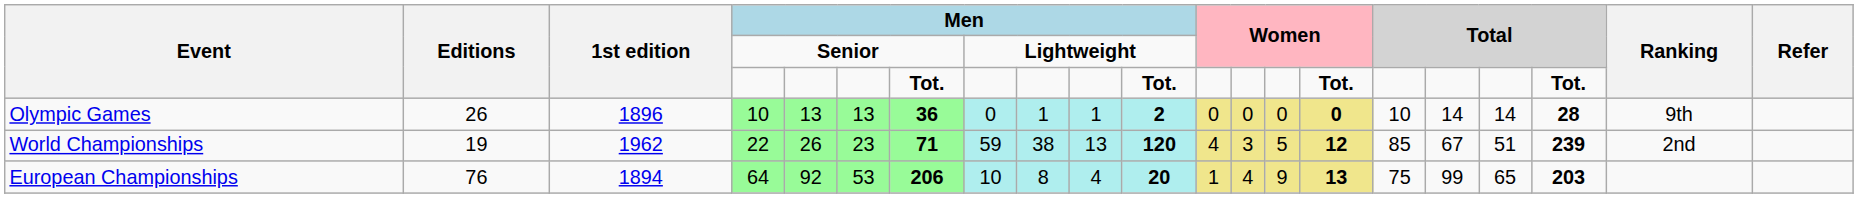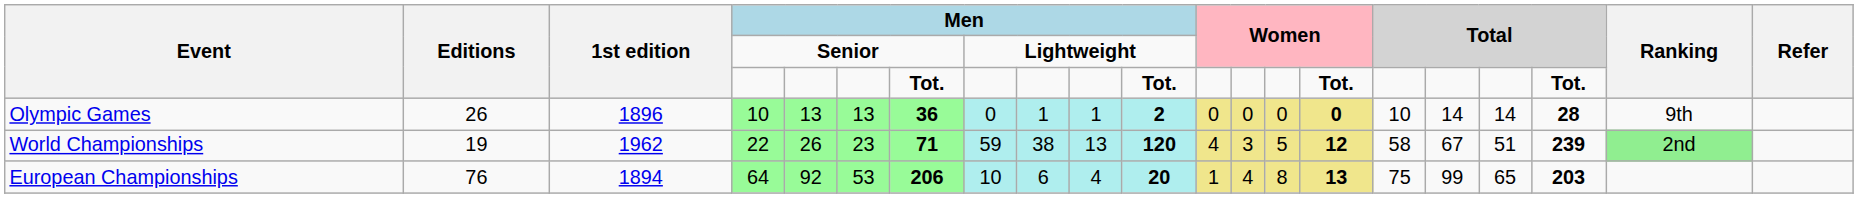22 | column 16: 85 -> 58
22 | Ranking: no background -> lightgreen background
64 | column 9: 8 -> 6
64 | column 14: 9 -> 8
